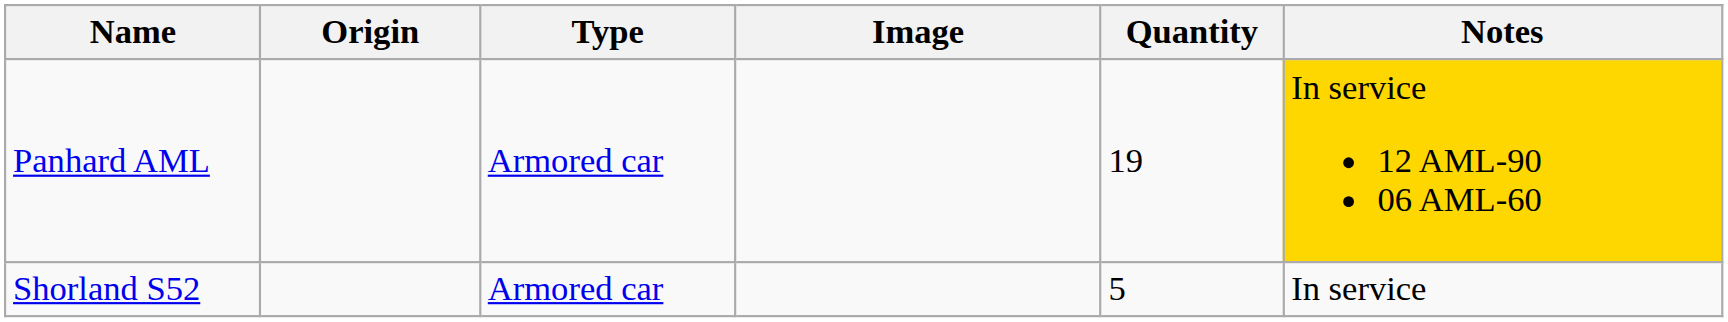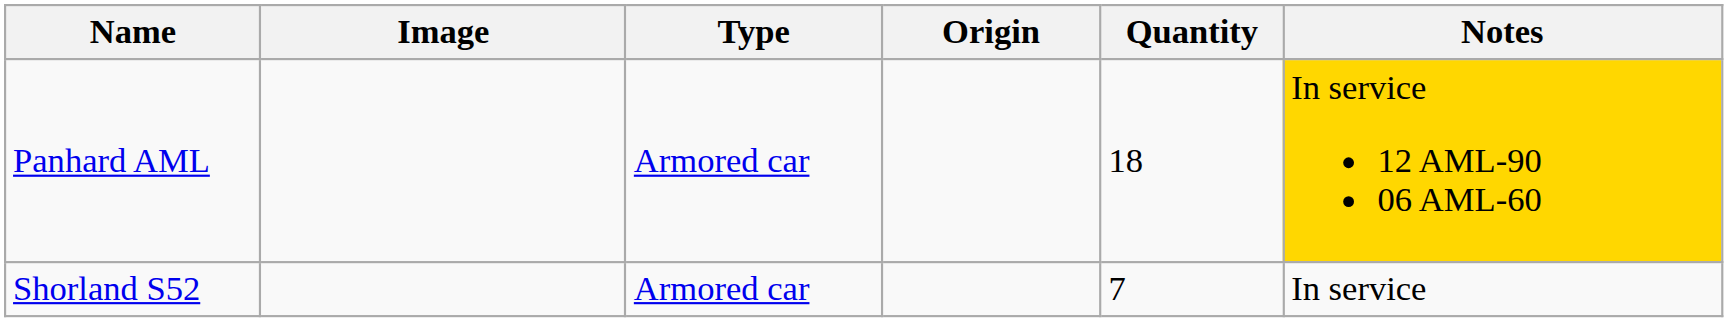columns swapped: Image <-> Origin
Panhard AML | Quantity: 19 -> 18
Shorland S52 | Quantity: 5 -> 7
